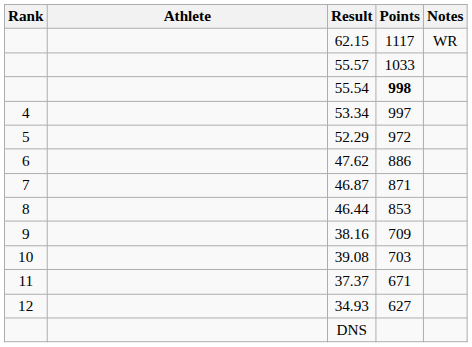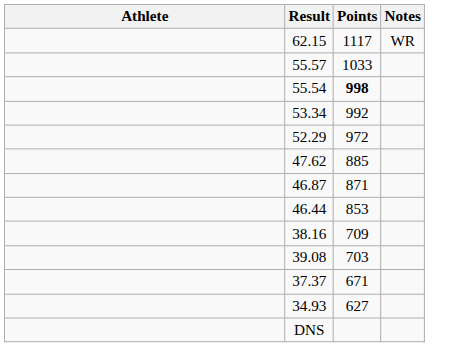- column: Rank | 4 | 5 | 6 | 7 | 8 | 9 | 10 | 11 | 12
53.34 | Points: 997 -> 992
47.62 | Points: 886 -> 885
